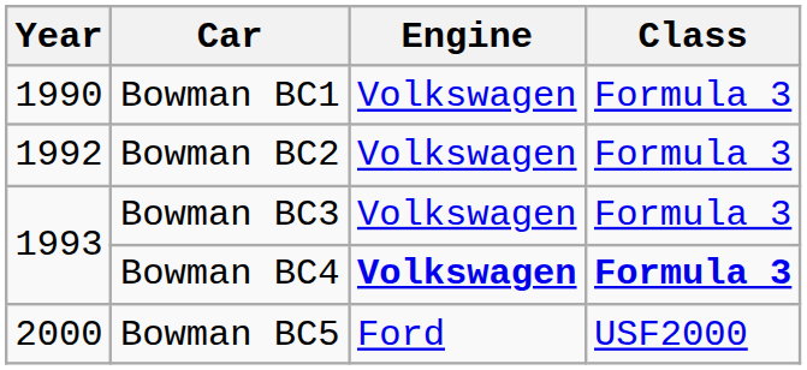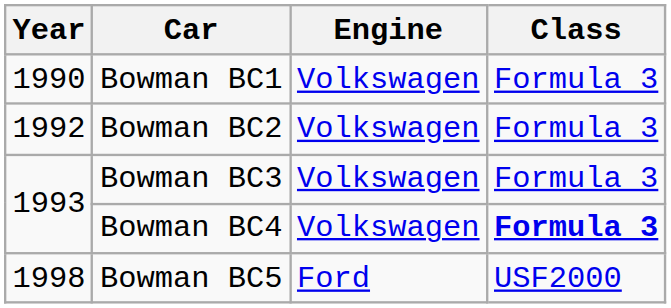Bowman BC4 | Engine: bold -> normal
Bowman BC5 | Year: 2000 -> 1998
